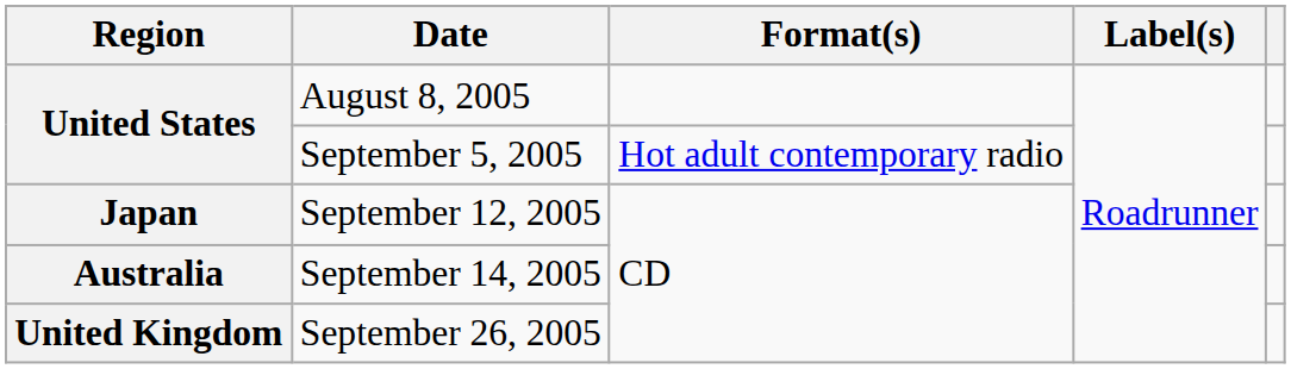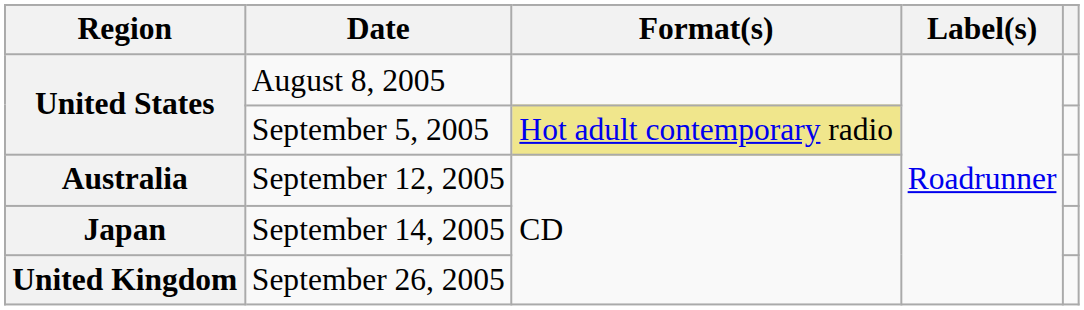September 5, 2005 | Format(s): no background -> khaki background
September 12, 2005 | Region: Japan -> Australia
September 14, 2005 | Region: Australia -> Japan
